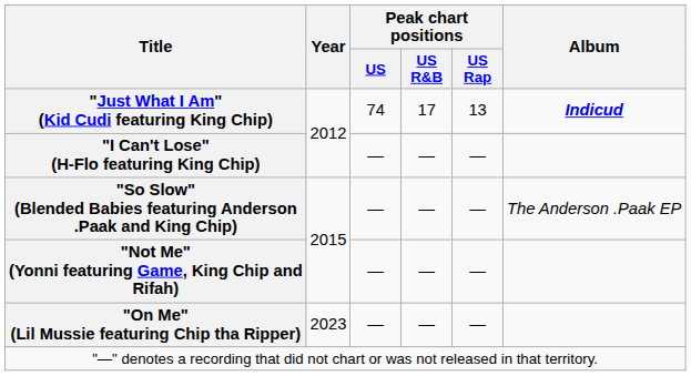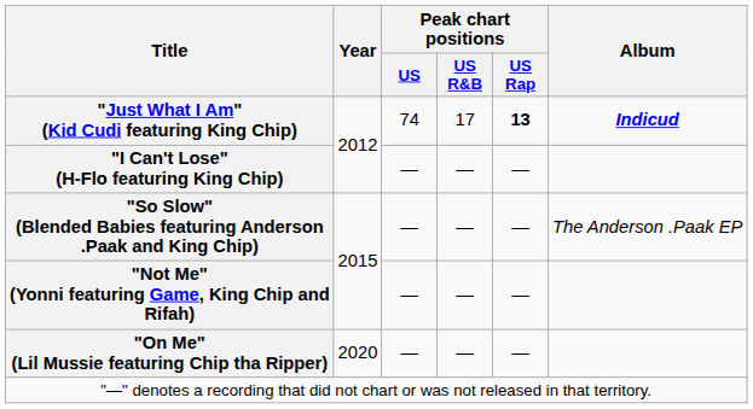"Just What I Am" (Kid Cudi featuring King Chip) | Peak chart positions / US Rap: normal -> bold
"On Me" (Lil Mussie featuring Chip tha Ripper) | Year: 2023 -> 2020
